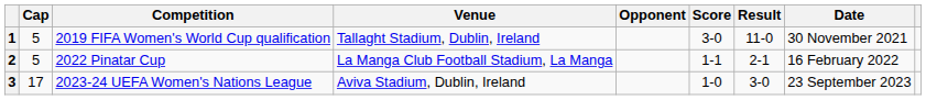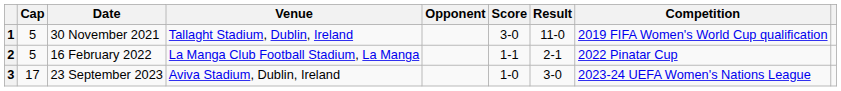columns swapped: Date <-> Competition
